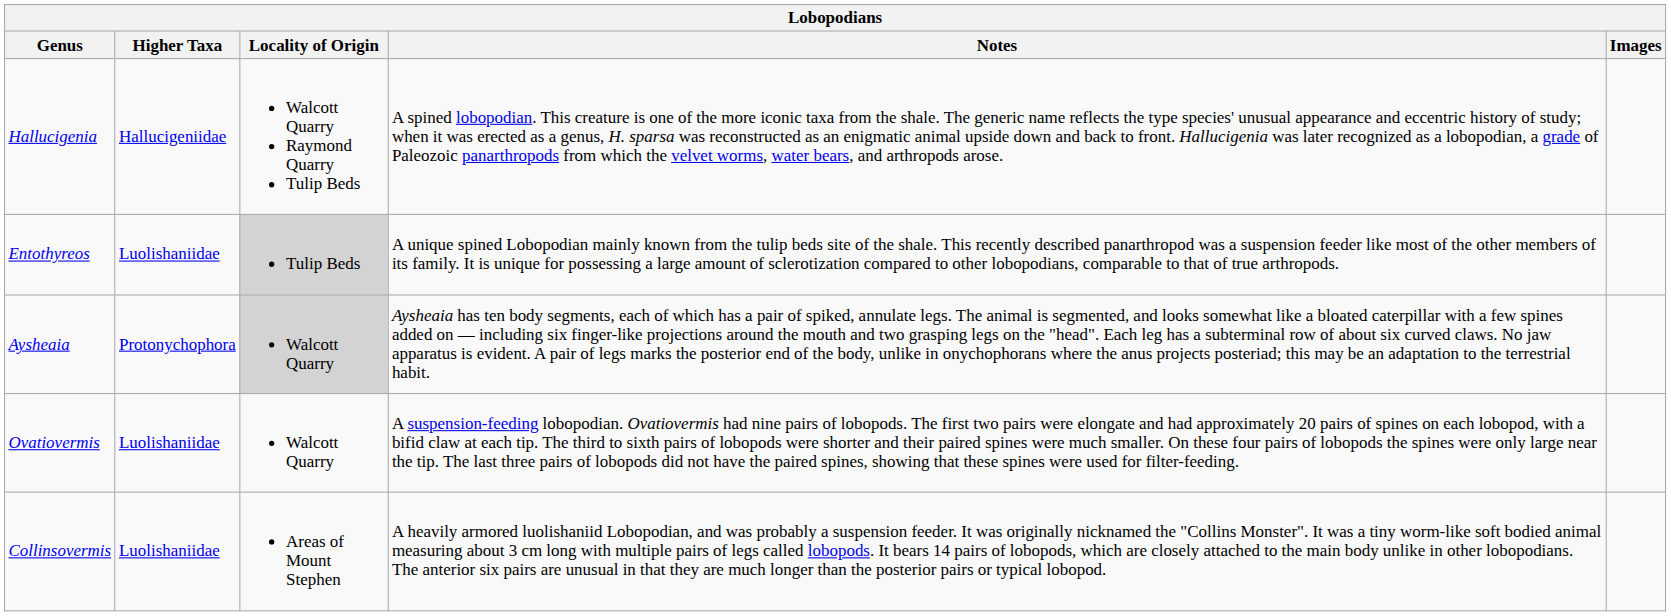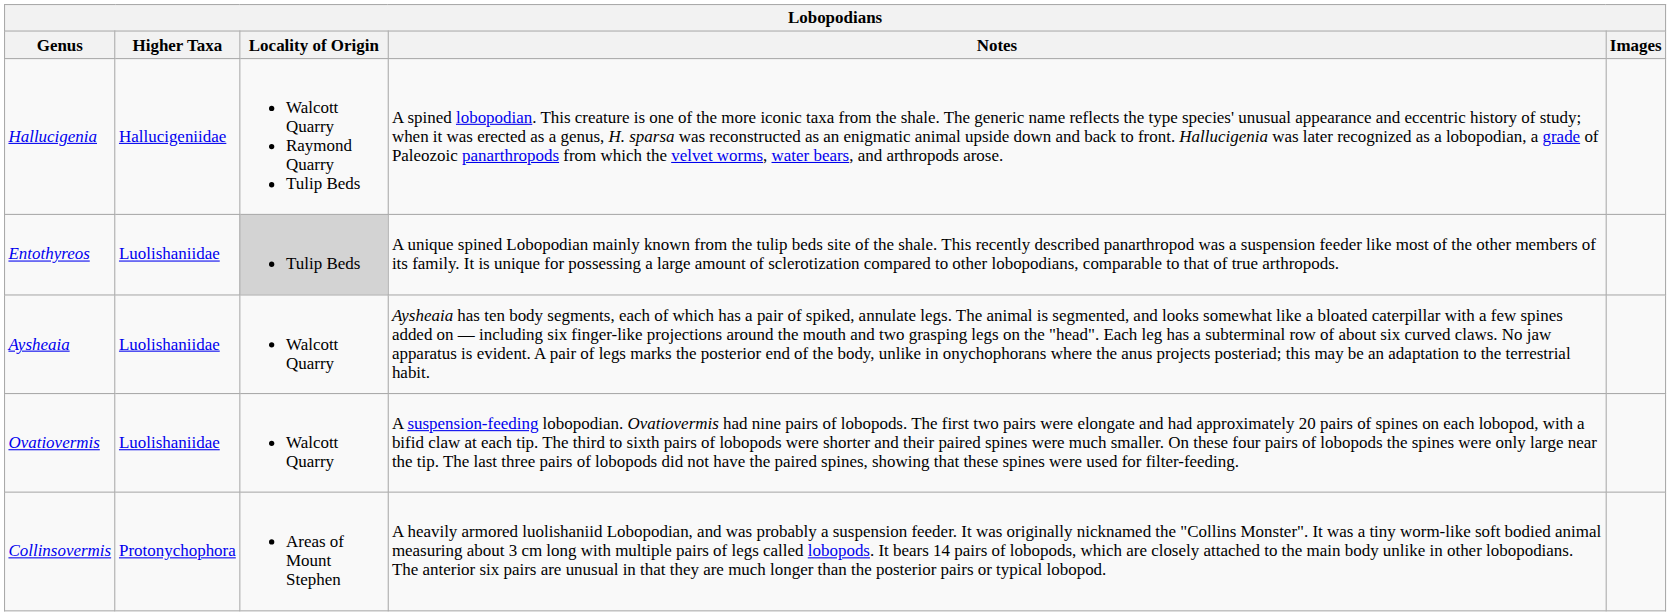Aysheaia | Higher Taxa: Protonychophora -> Luolishaniidae
Aysheaia | Locality of Origin: lightgrey background -> no background
Collinsovermis | Higher Taxa: Luolishaniidae -> Protonychophora
